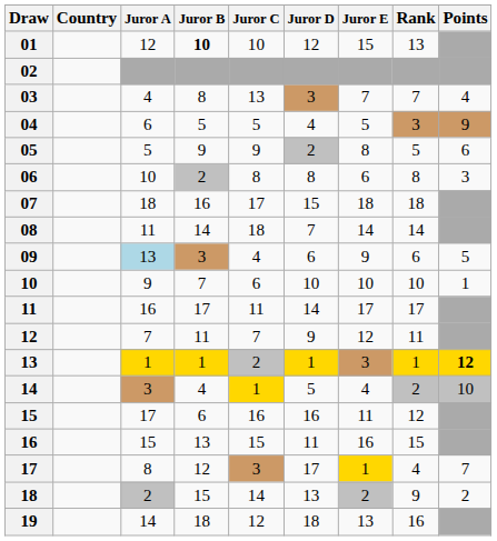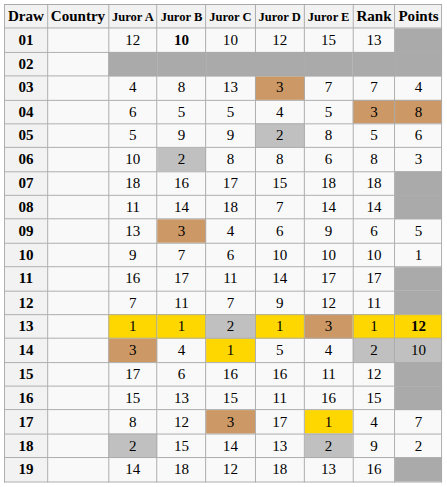04 | Points: 9 -> 8
09 | Juror A: lightblue background -> no background
